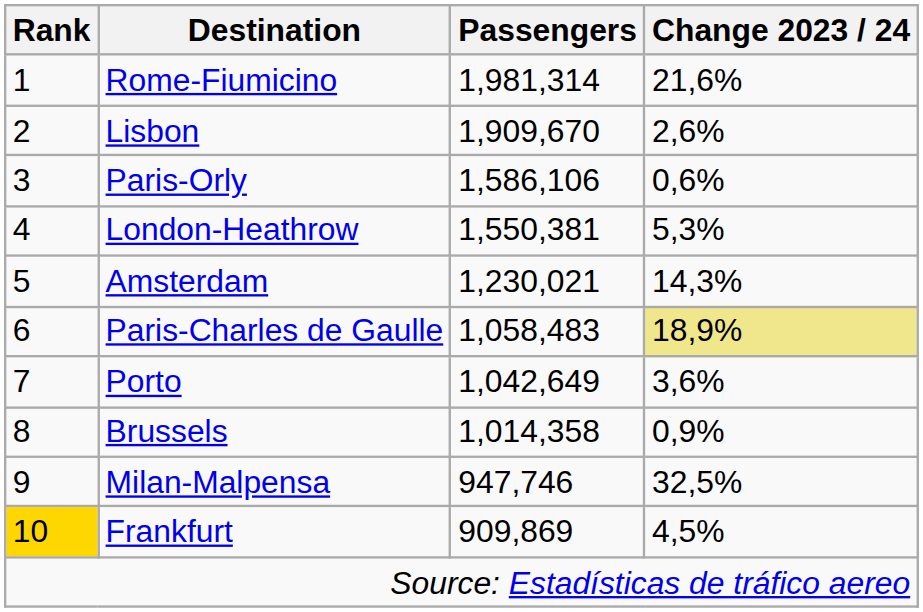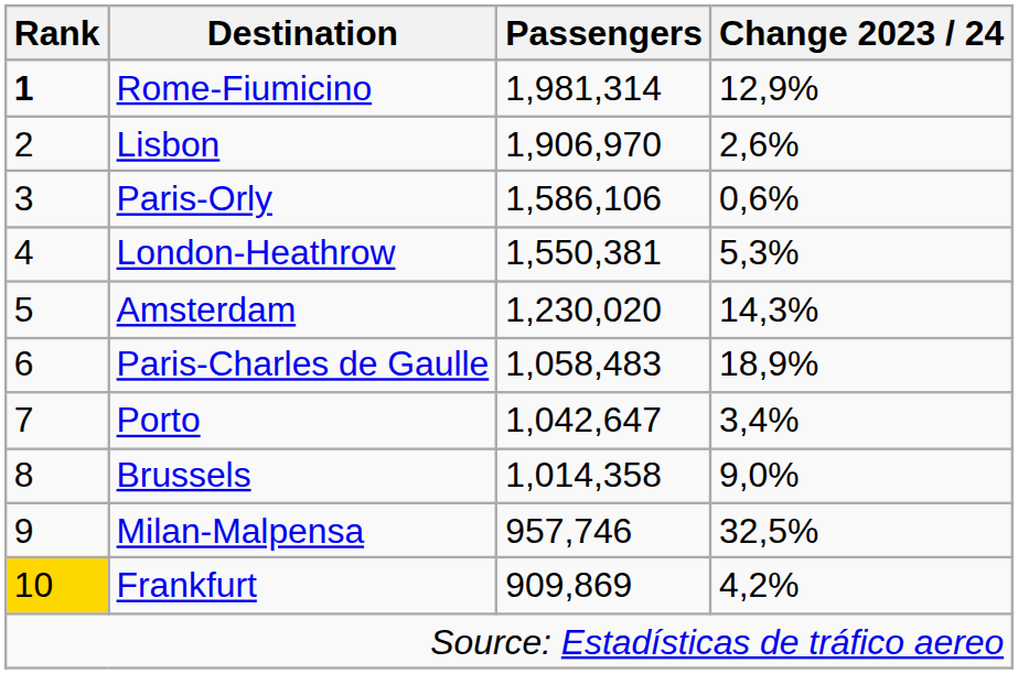Rome-Fiumicino | Rank: normal -> bold
Rome-Fiumicino | Change 2023 / 24: 21,6% -> 12,9%
Lisbon | Passengers: 1,909,670 -> 1,906,970
Amsterdam | Passengers: 1,230,021 -> 1,230,020
Paris-Charles de Gaulle | Change 2023 / 24: khaki background -> no background
Porto | Passengers: 1,042,649 -> 1,042,647
Porto | Change 2023 / 24: 3,6% -> 3,4%
Brussels | Change 2023 / 24: 0,9% -> 9,0%
Milan-Malpensa | Passengers: 947,746 -> 957,746
Frankfurt | Change 2023 / 24: 4,5% -> 4,2%
